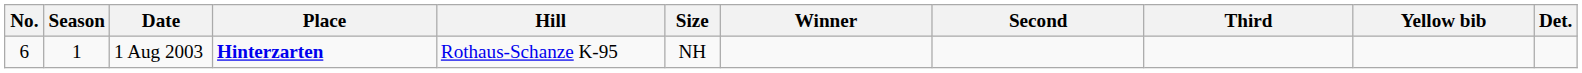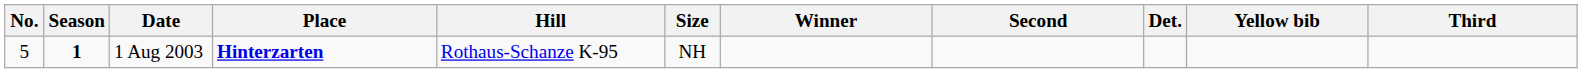columns swapped: Third <-> Det.
1 Aug 2003 | No.: 6 -> 5
1 Aug 2003 | Season: normal -> bold
